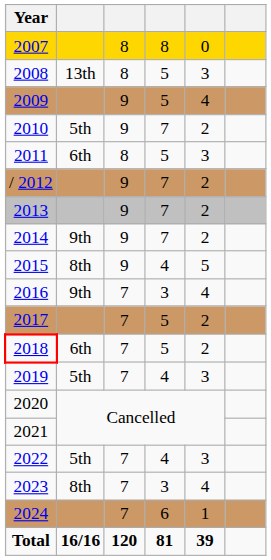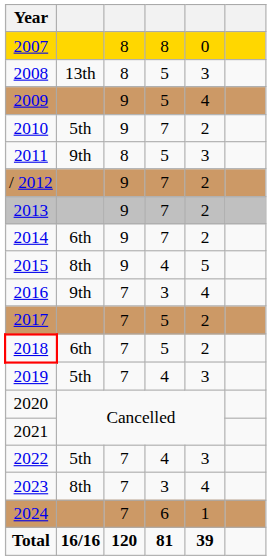2011 | column 2: 6th -> 9th
2014 | column 2: 9th -> 6th
